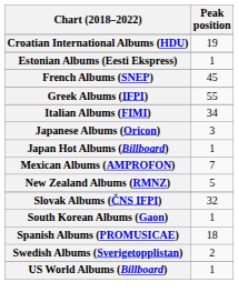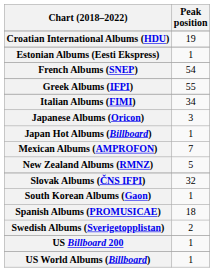French Albums (SNEP) | Peak position: 45 -> 54
+ row: US Billboard 200 | 1
